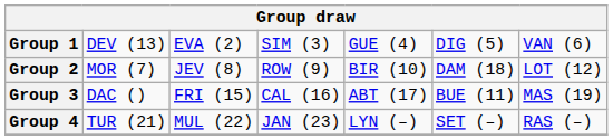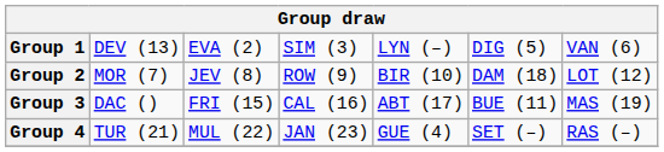Group 1 | column 5: GUE (4) -> LYN (–)
Group 4 | column 5: LYN (–) -> GUE (4)
